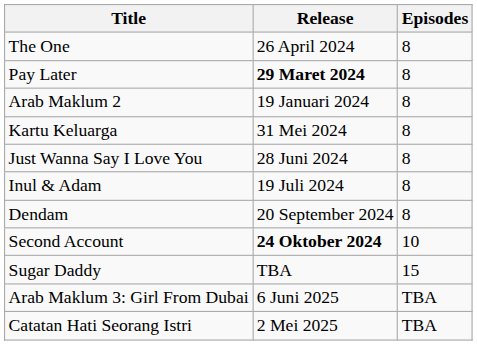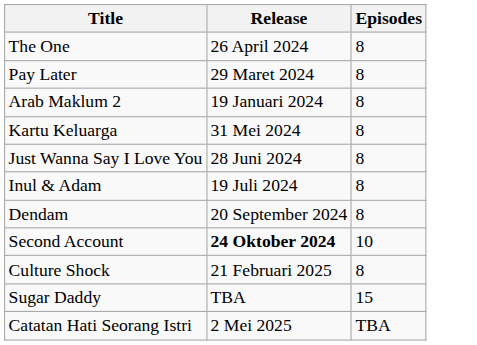Pay Later | Release: bold -> normal
+ row: Culture Shock | 21 Februari 2025 | 8
- row: Arab Maklum 3: Girl From Dubai | 6 Juni 2025 | TBA
